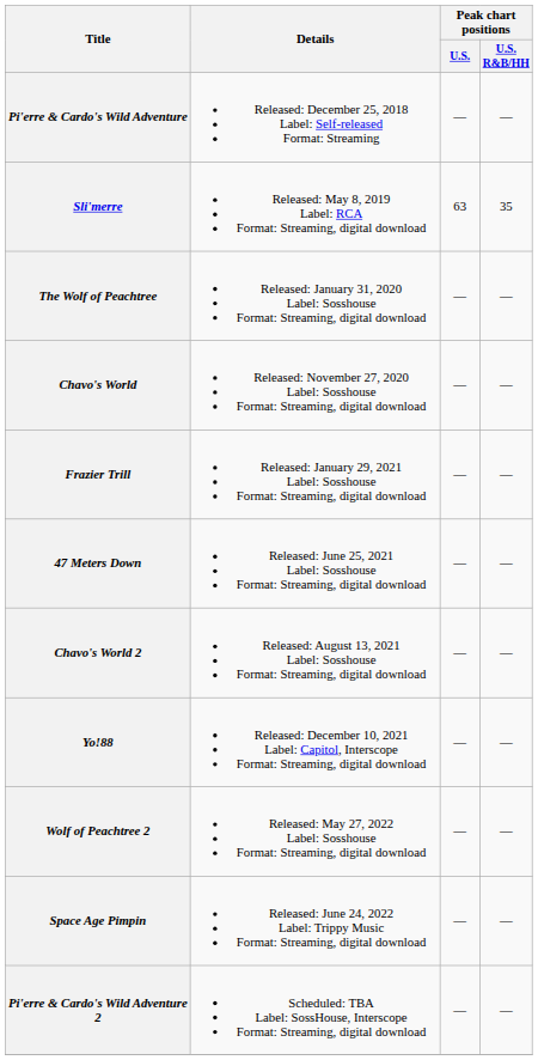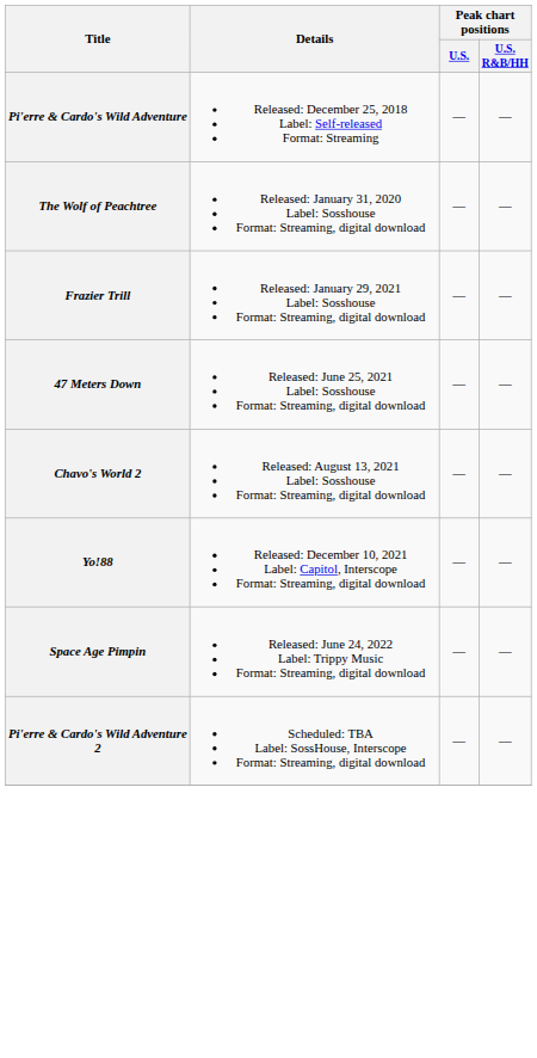- row: Sli'merre | Released: May 8, 2019 Label: RCA Format: Streaming, digital download | 63 | 35
- row: Chavo's World | Released: November 27, 2020 Label: Sosshouse Format: Streaming, digital download | — | —
- row: Wolf of Peachtree 2 | Released: May 27, 2022 Label: Sosshouse Format: Streaming, digital download | — | —
